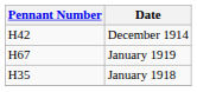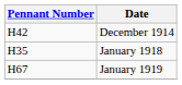rows swapped: January 1918 <-> January 1919
